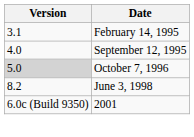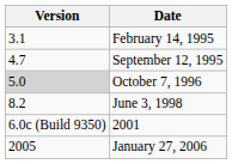September 12, 1995 | Version: 4.0 -> 4.7
+ row: 2005 | January 27, 2006
